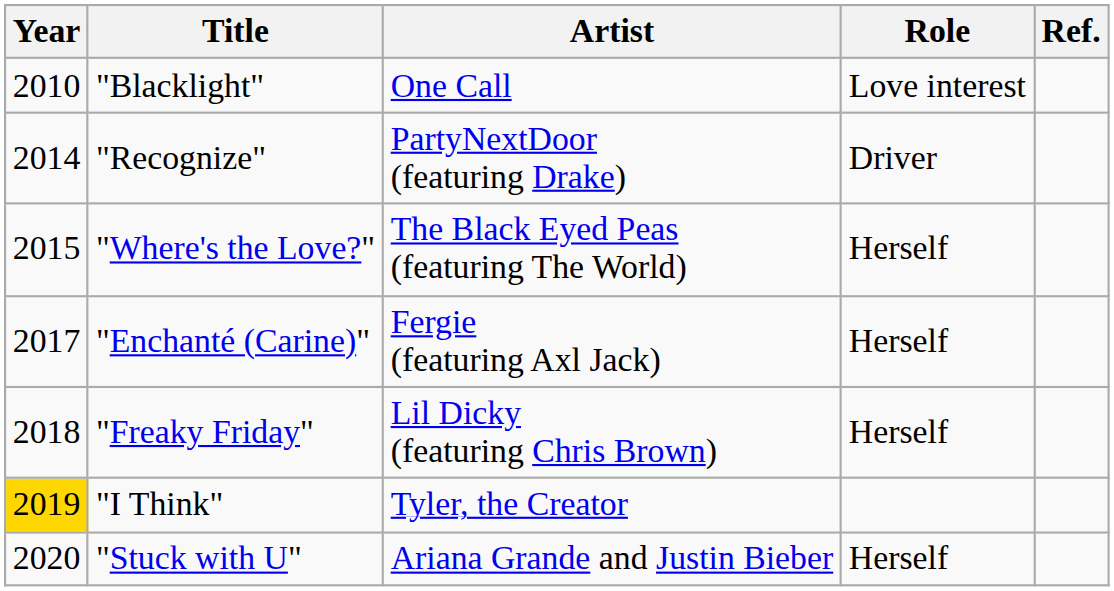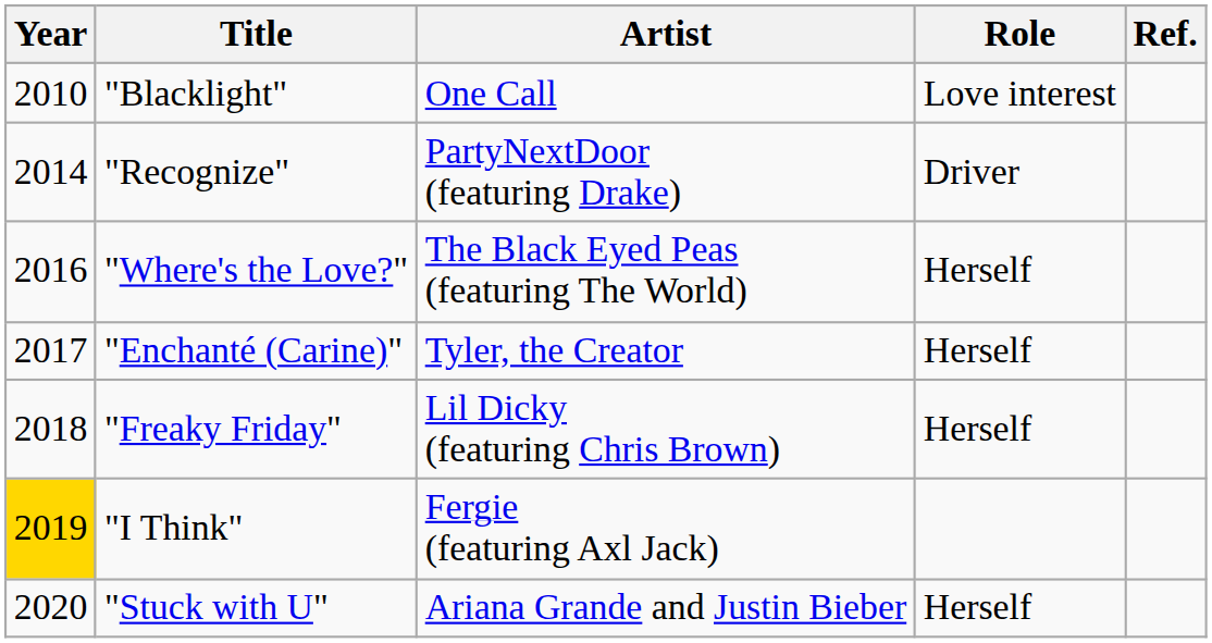"Where's the Love?" | Year: 2015 -> 2016
"Enchanté (Carine)" | Artist: Fergie (featuring Axl Jack) -> Tyler, the Creator
"I Think" | Artist: Tyler, the Creator -> Fergie (featuring Axl Jack)
